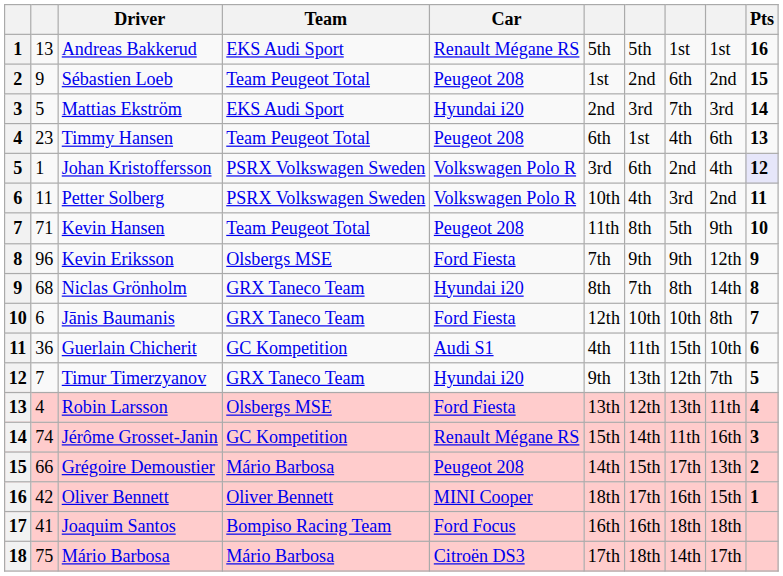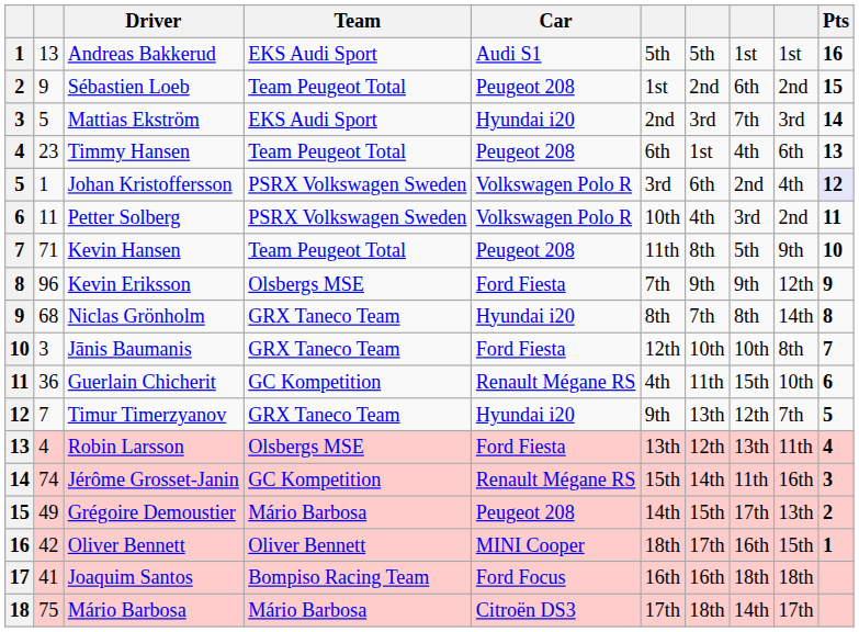Andreas Bakkerud | Car: Renault Mégane RS -> Audi S1
Jānis Baumanis | column 2: 6 -> 3
Guerlain Chicherit | Car: Audi S1 -> Renault Mégane RS
Grégoire Demoustier | column 2: 66 -> 49
